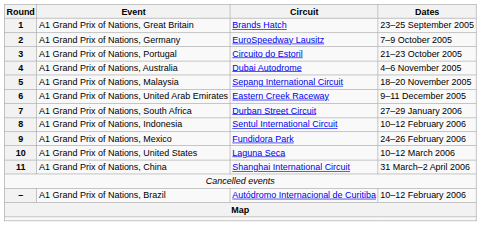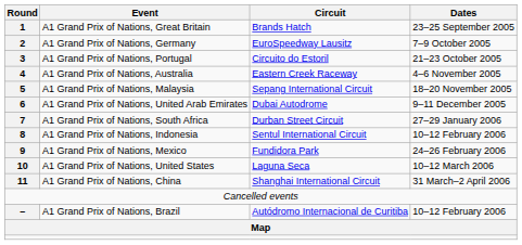A1 Grand Prix of Nations, Australia | Circuit: Dubai Autodrome -> Eastern Creek Raceway
A1 Grand Prix of Nations, United Arab Emirates | Circuit: Eastern Creek Raceway -> Dubai Autodrome
